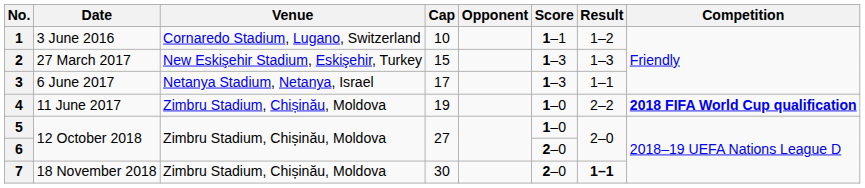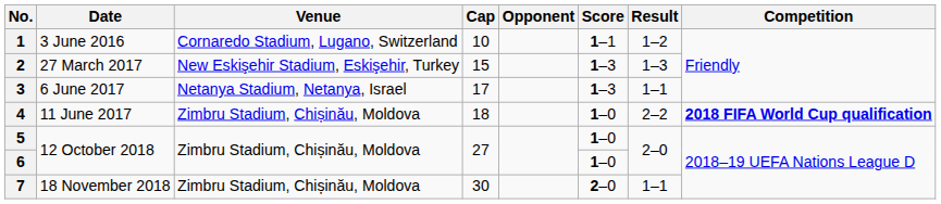4 | Cap: 19 -> 18
6 | Score: 2–0 -> 1–0
7 | Result: bold -> normal
